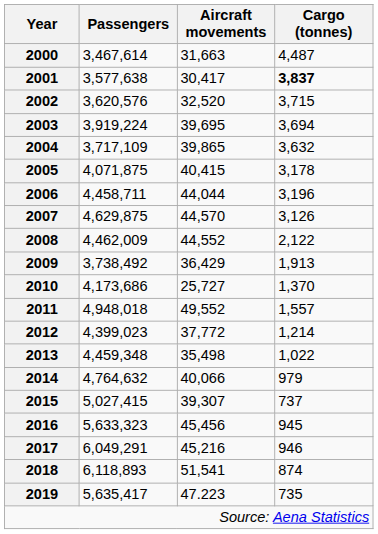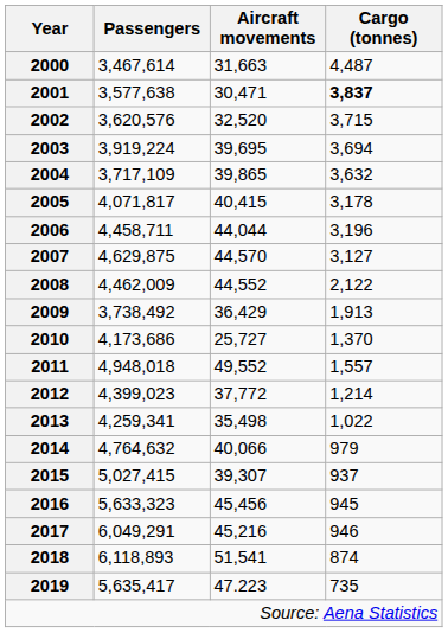2001 | Aircraft movements: 30,417 -> 30,471
2005 | Passengers: 4,071,875 -> 4,071,817
2007 | Cargo (tonnes): 3,126 -> 3,127
2013 | Passengers: 4,459,348 -> 4,259,341
2015 | Cargo (tonnes): 737 -> 937
